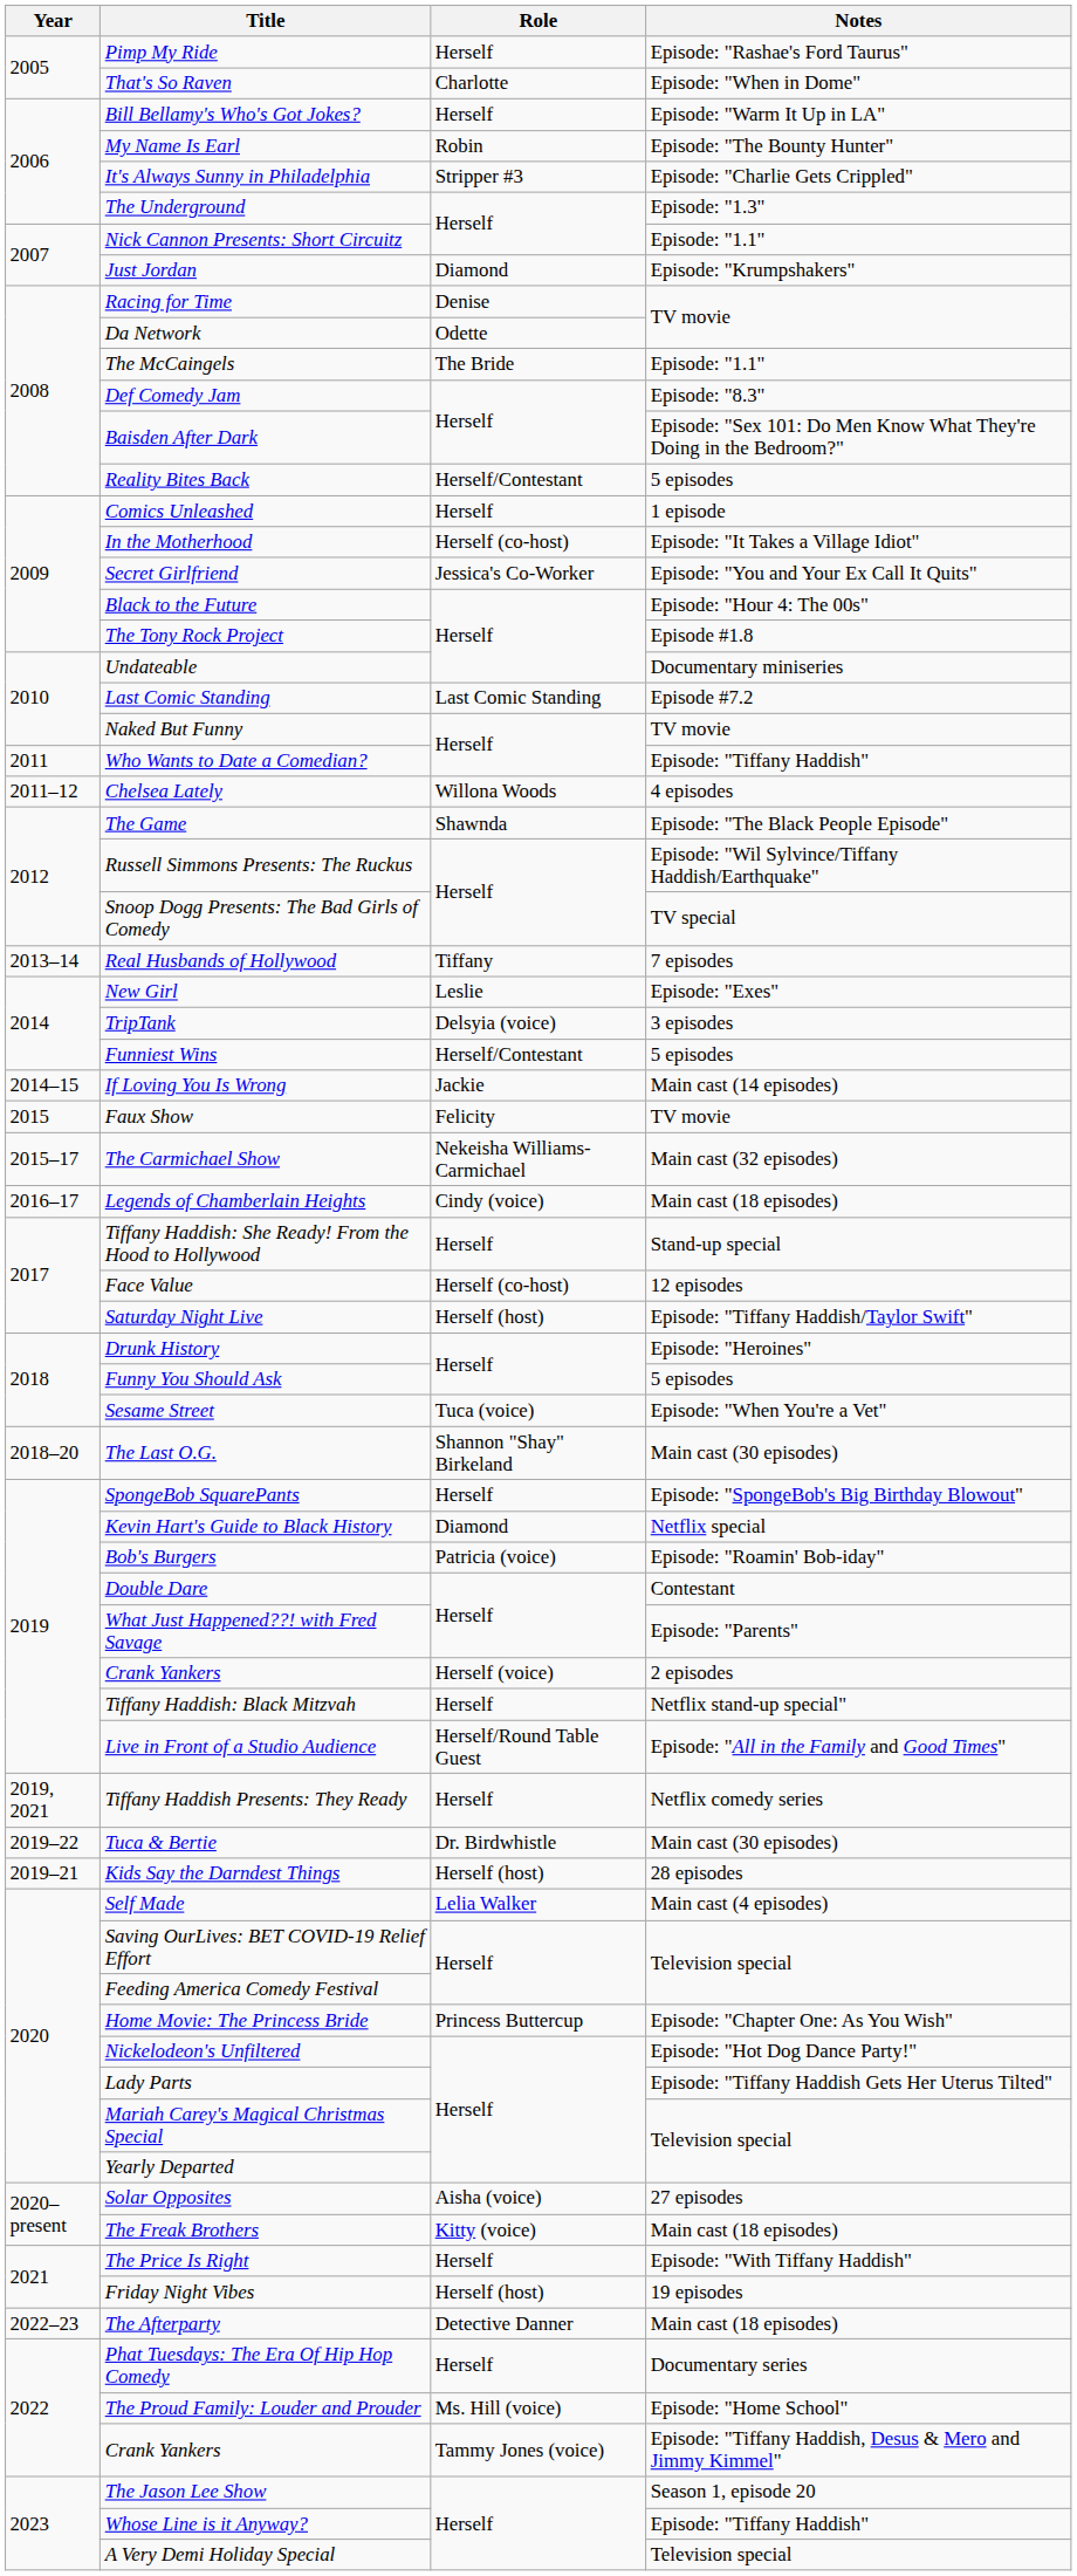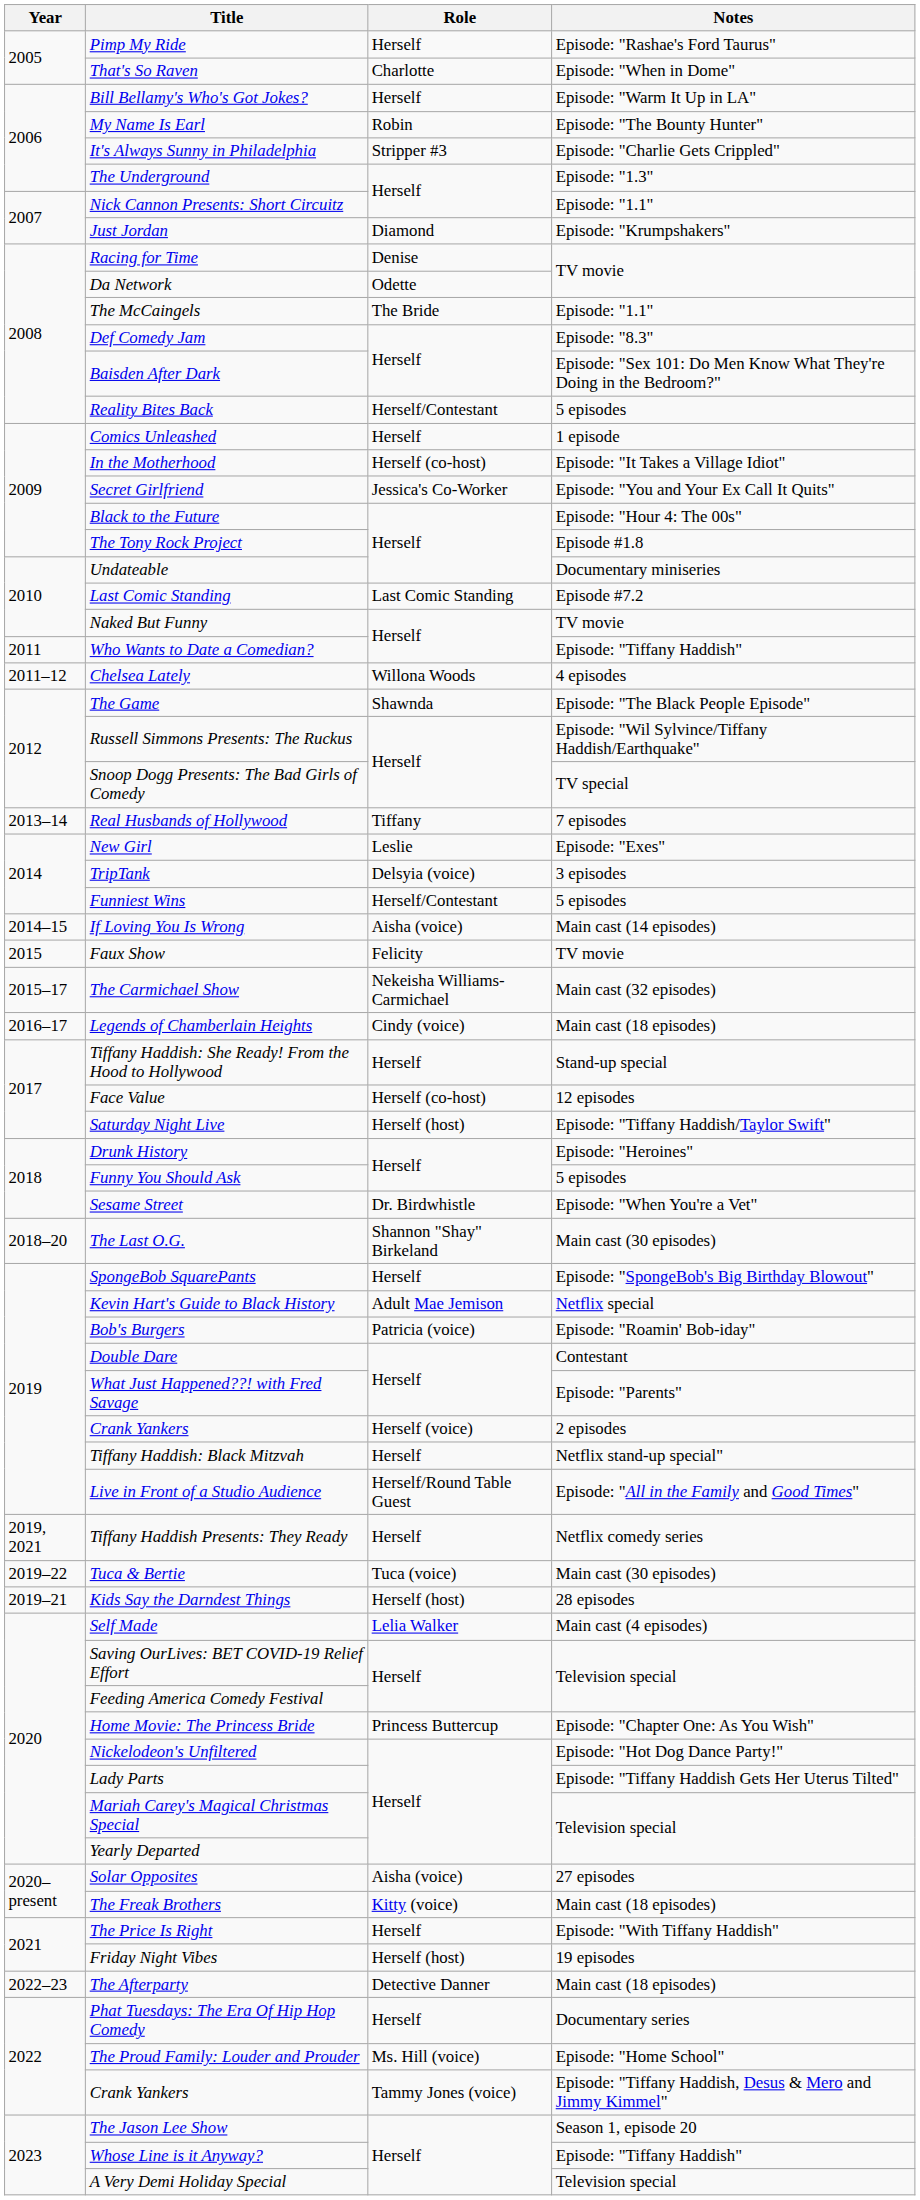If Loving You Is Wrong | Role: Jackie -> Aisha (voice)
Sesame Street | Role: Tuca (voice) -> Dr. Birdwhistle
Kevin Hart's Guide to Black History | Role: Diamond -> Adult Mae Jemison
Tuca & Bertie | Role: Dr. Birdwhistle -> Tuca (voice)
